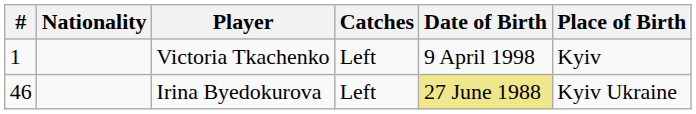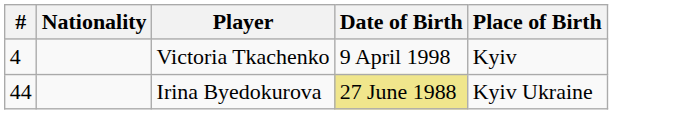- column: Catches | Left | Left
Victoria Tkachenko | #: 1 -> 4
Irina Byedokurova | #: 46 -> 44
